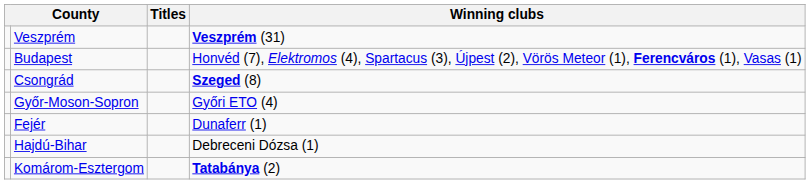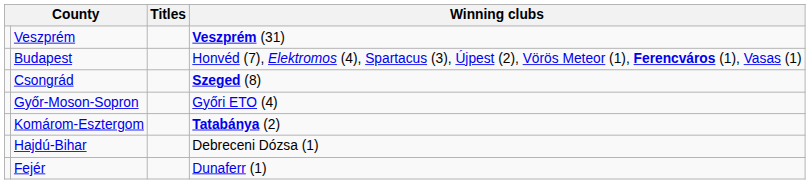rows swapped: Komárom-Esztergom <-> Fejér
